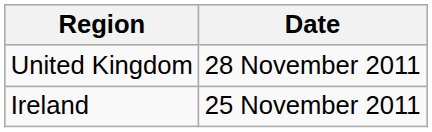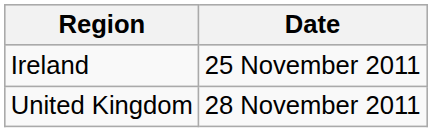rows swapped: Ireland <-> United Kingdom
